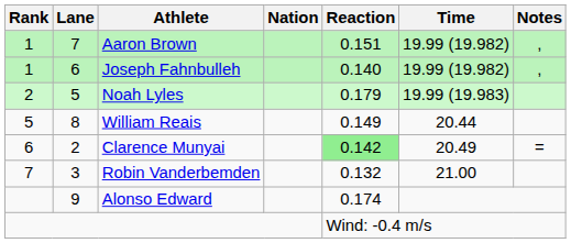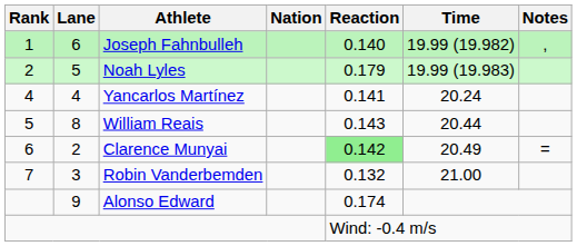- row: 1 | 7 | Aaron Brown | 0.151 | 19.99 (19.982) | ,
+ row: 4 | 4 | Yancarlos Martínez | 0.141 | 20.24
William Reais | Reaction: 0.149 -> 0.143
